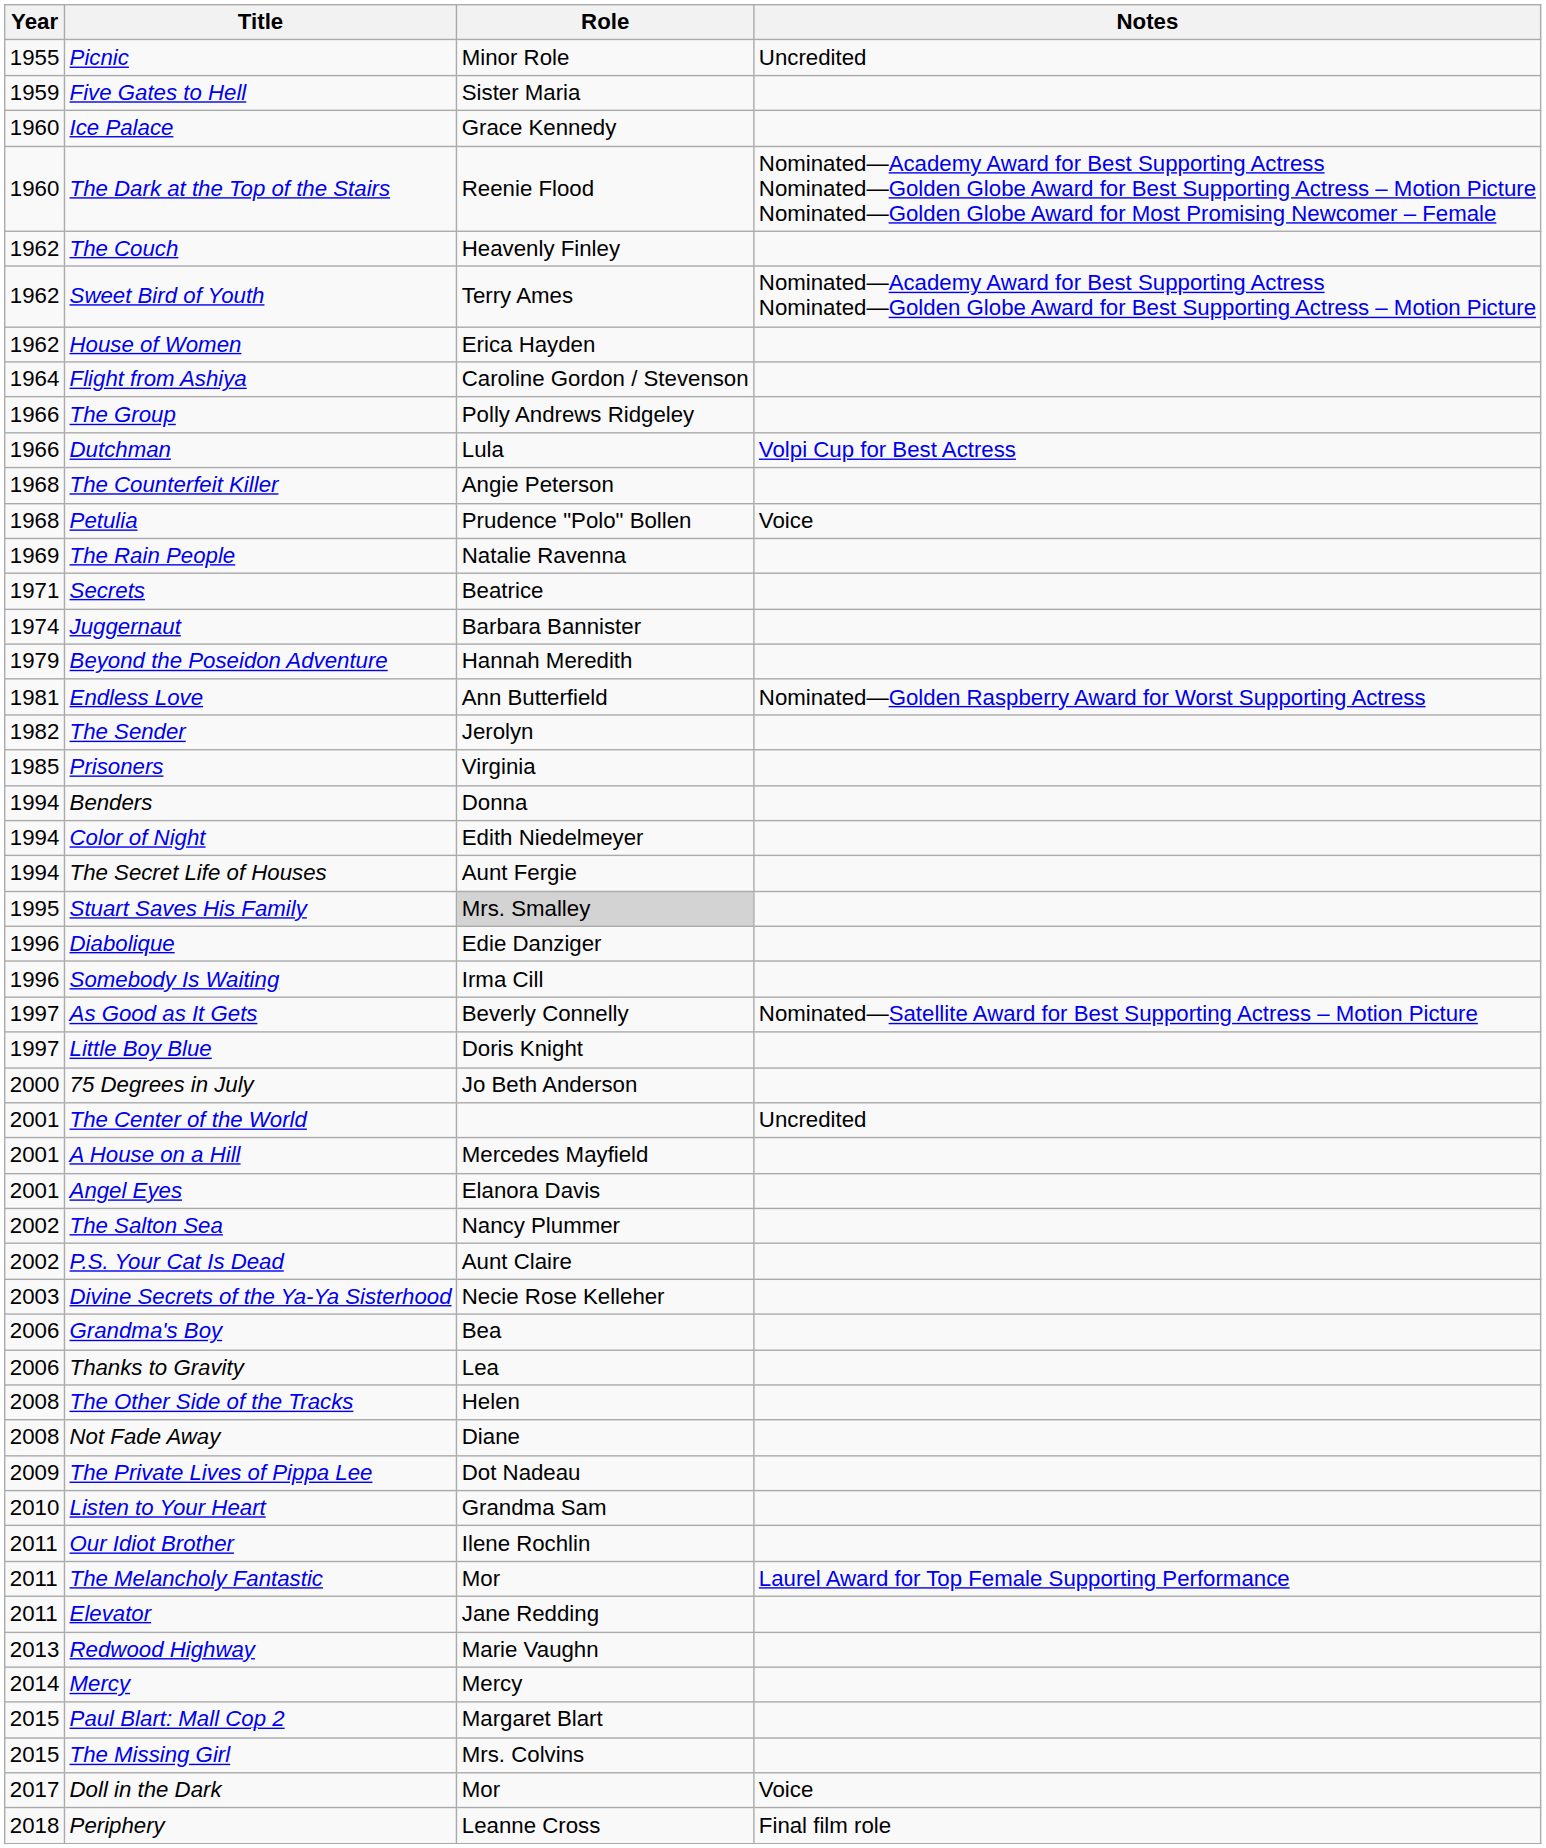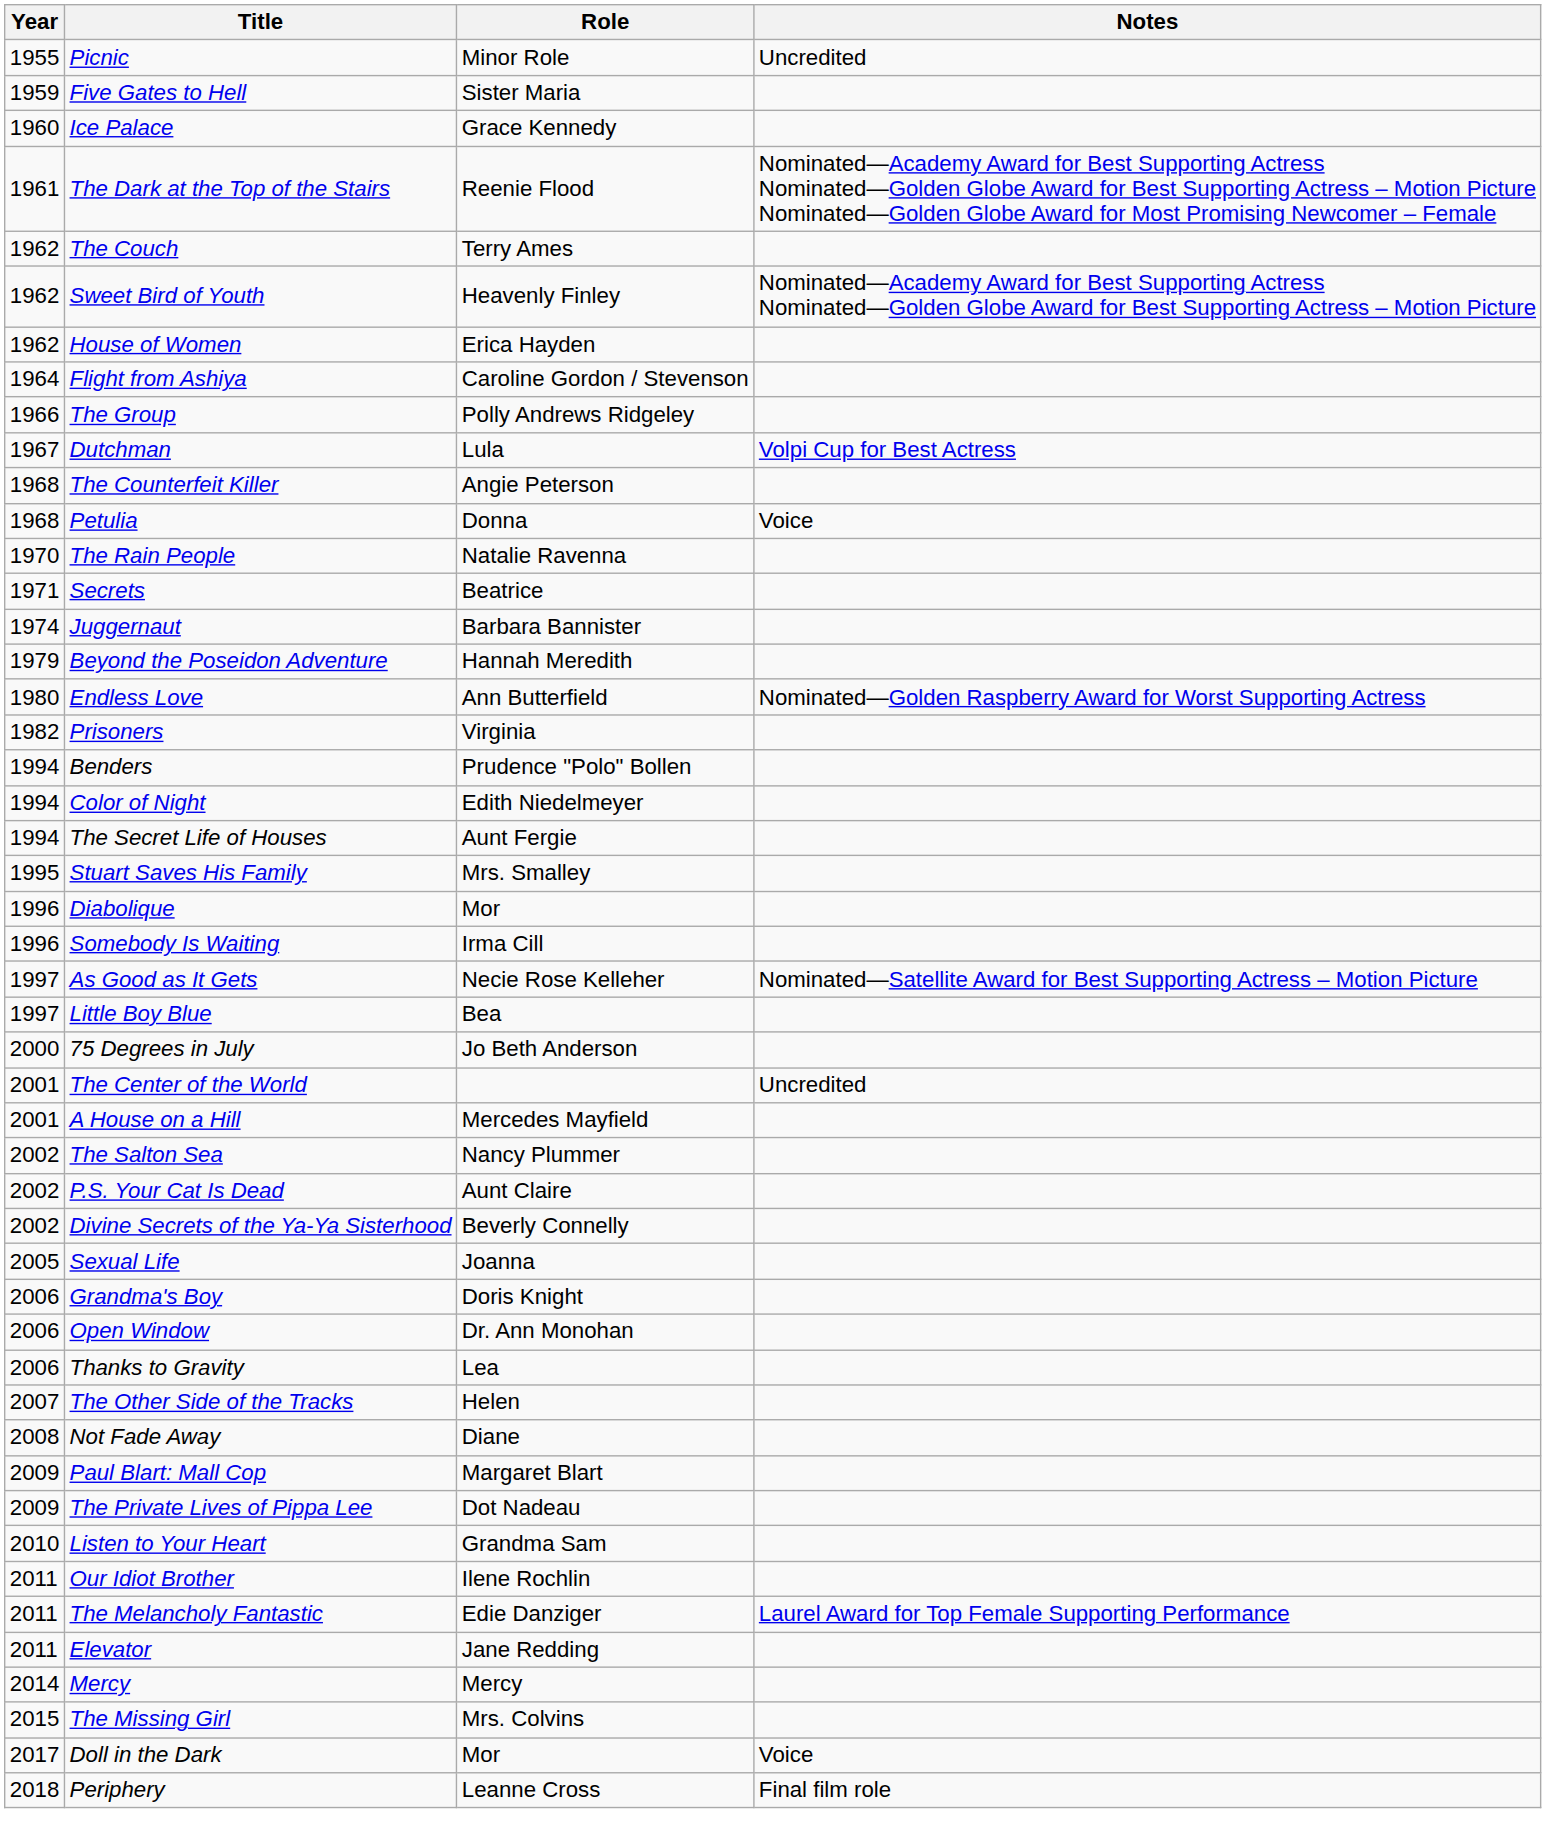The Dark at the Top of the Stairs | Year: 1960 -> 1961
The Couch | Role: Heavenly Finley -> Terry Ames
Sweet Bird of Youth | Role: Terry Ames -> Heavenly Finley
Dutchman | Year: 1966 -> 1967
Petulia | Role: Prudence "Polo" Bollen -> Donna
The Rain People | Year: 1969 -> 1970
Endless Love | Year: 1981 -> 1980
- row: 1982 | The Sender | Jerolyn
Prisoners | Year: 1985 -> 1982
Benders | Role: Donna -> Prudence "Polo" Bollen
Stuart Saves His Family | Role: lightgrey background -> no background
Diabolique | Role: Edie Danziger -> Mor
As Good as It Gets | Role: Beverly Connelly -> Necie Rose Kelleher
Little Boy Blue | Role: Doris Knight -> Bea
- row: 2001 | Angel Eyes | Elanora Davis
Divine Secrets of the Ya-Ya Sisterhood | Year: 2003 -> 2002
Divine Secrets of the Ya-Ya Sisterhood | Role: Necie Rose Kelleher -> Beverly Connelly
+ row: 2005 | Sexual Life | Joanna
Grandma's Boy | Role: Bea -> Doris Knight
+ row: 2006 | Open Window | Dr. Ann Monohan
The Other Side of the Tracks | Year: 2008 -> 2007
+ row: 2009 | Paul Blart: Mall Cop | Margaret Blart
The Melancholy Fantastic | Role: Mor -> Edie Danziger
- row: 2013 | Redwood Highway | Marie Vaughn
- row: 2015 | Paul Blart: Mall Cop 2 | Margaret Blart
